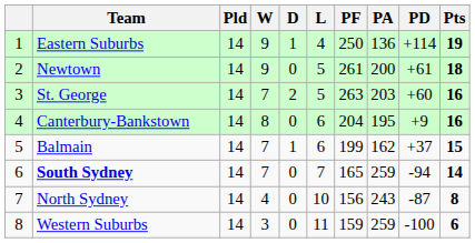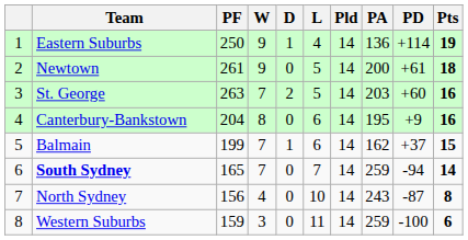columns swapped: Pld <-> PF
